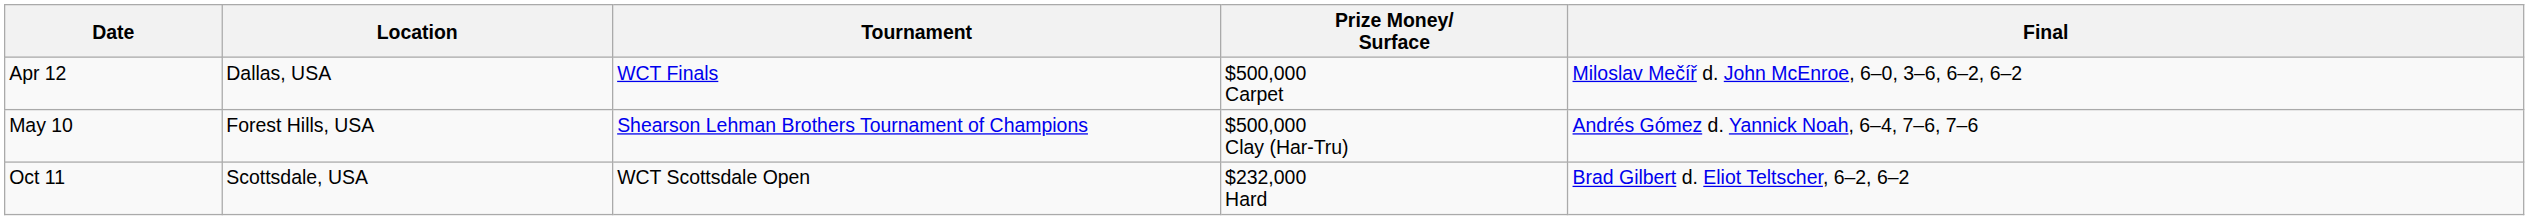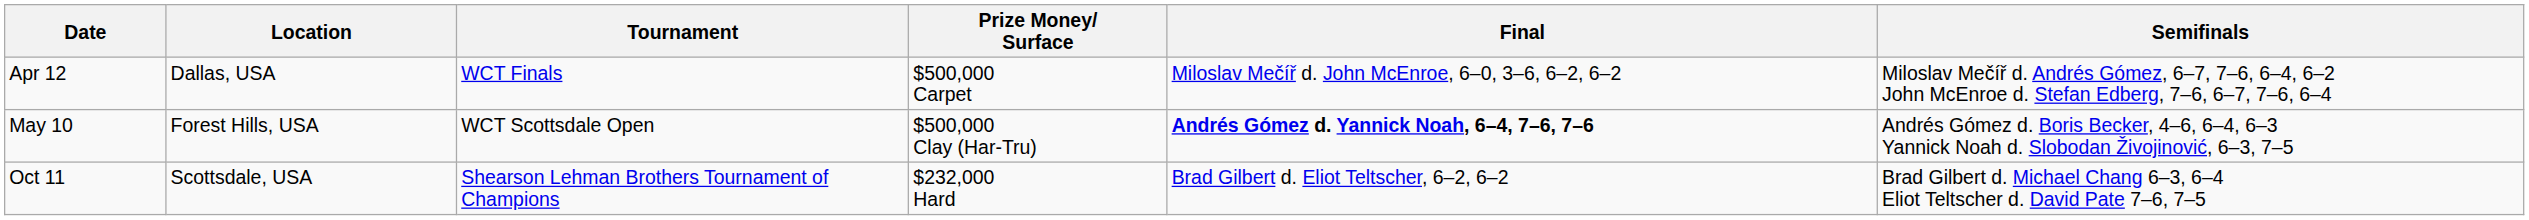+ column: Semifinals | Miloslav Mečíř d. Andrés Gómez, 6–7, 7–6, 6–4, 6–2 John McEnroe d. Stefan Edberg, 7–6, 6–7, 7–6, 6–4 | Andrés Gómez d. Boris Becker, 4–6, 6–4, 6–3 Yannick Noah d. Slobodan Živojinović, 6–3, 7–5 | Brad Gilbert d. Michael Chang 6–3, 6–4 Eliot Teltscher d. David Pate 7–6, 7–5
May 10 | Tournament: Shearson Lehman Brothers Tournament of Champions -> WCT Scottsdale Open
May 10 | Final: normal -> bold
Oct 11 | Tournament: WCT Scottsdale Open -> Shearson Lehman Brothers Tournament of Champions
